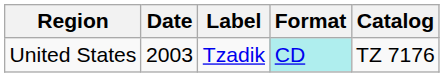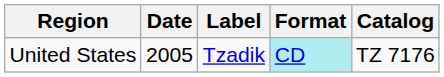United States | Date: 2003 -> 2005
